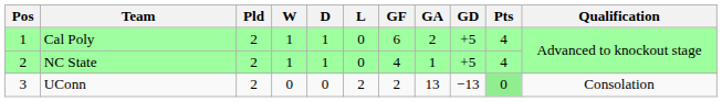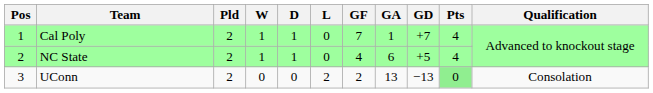Cal Poly | GF: 6 -> 7
Cal Poly | GA: 2 -> 1
Cal Poly | GD: +5 -> +7
NC State | GA: 1 -> 6
